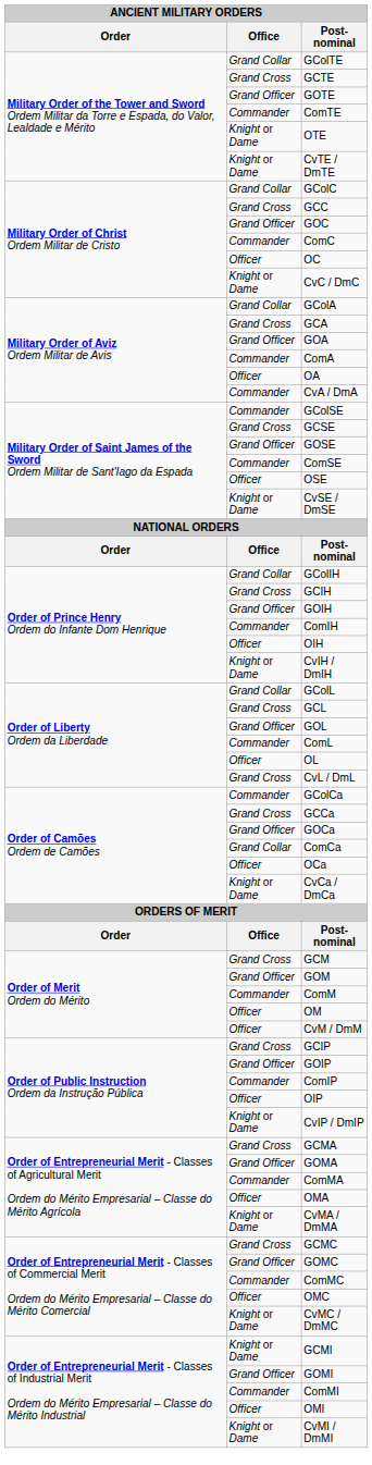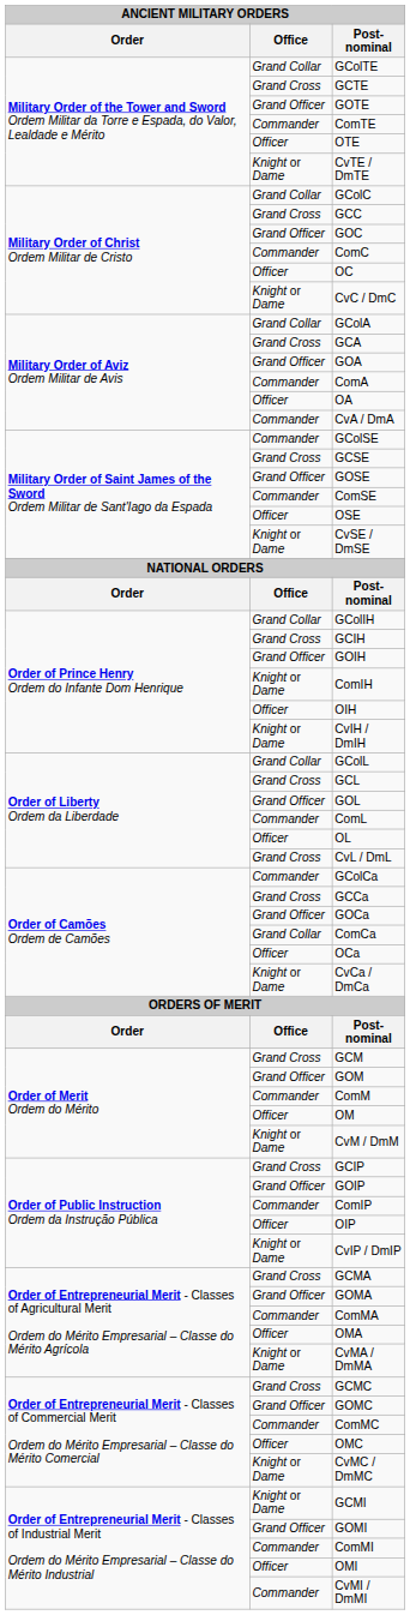OTE | Office: Knight or Dame -> Officer
ComIH | Office: Commander -> Knight or Dame
CvM / DmM | Office: Officer -> Knight or Dame
CvMI / DmMI | Office: Knight or Dame -> Commander
